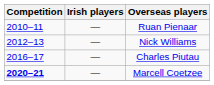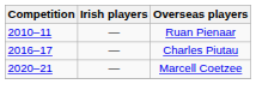- row: 2012–13 | — | Nick Williams
Marcell Coetzee | Competition: bold -> normal
